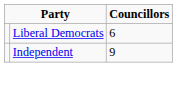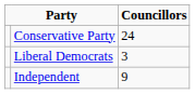+ row: Conservative Party | 24
Liberal Democrats | column 3: 6 -> 3
